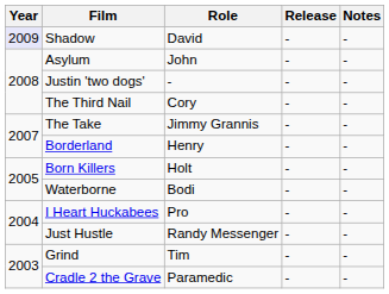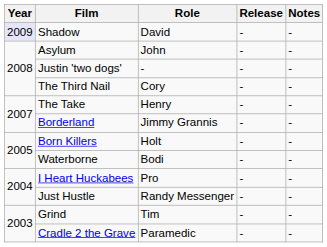The Take | Role: Jimmy Grannis -> Henry
Borderland | Role: Henry -> Jimmy Grannis
